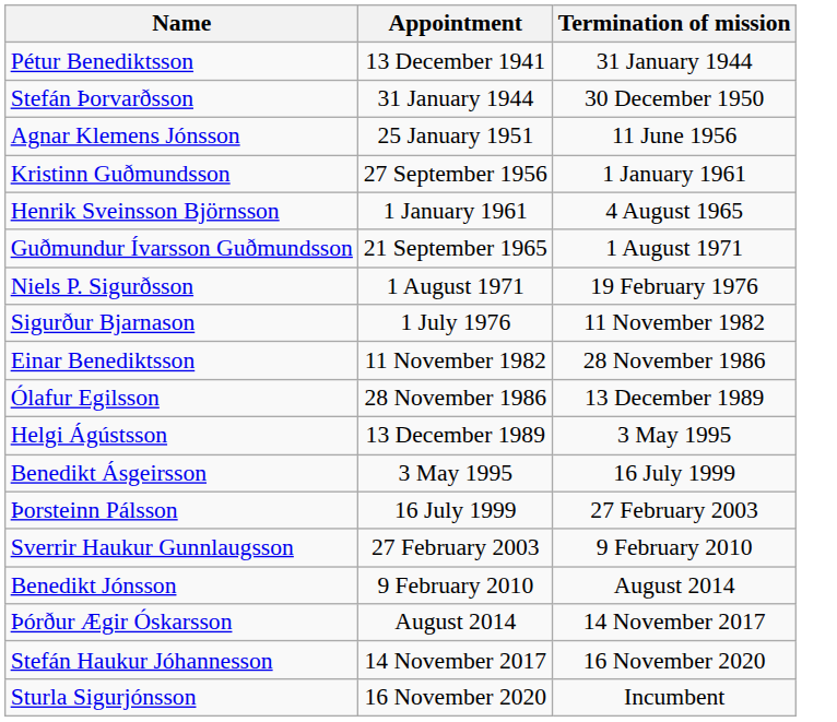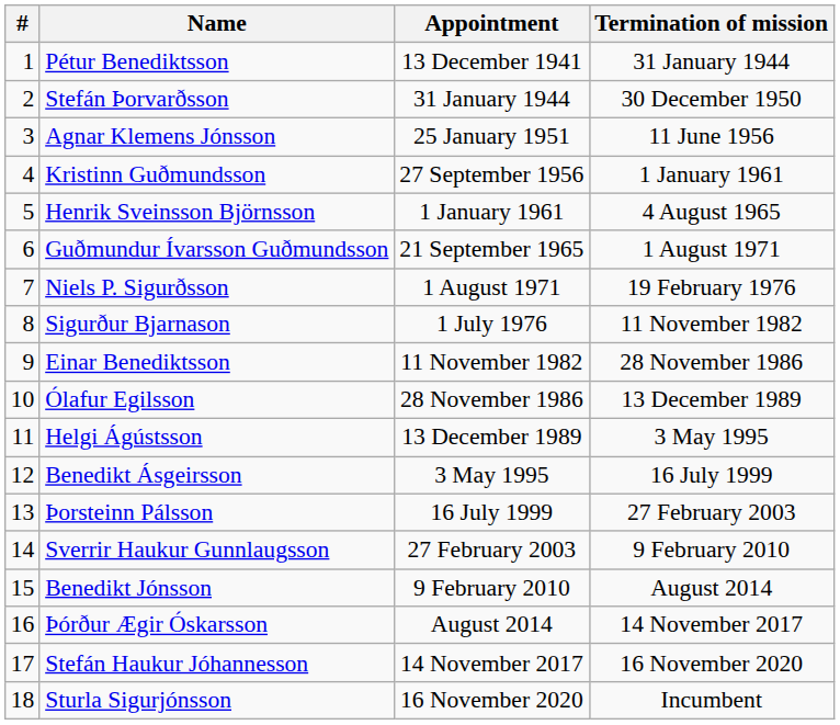+ column: # | 1 | 2 | 3 | 4 | 5 | 6 | 7 | 8 | 9 | 10 | 11 | 12 | 13 | 14 | 15 | 16 | 17 | 18
